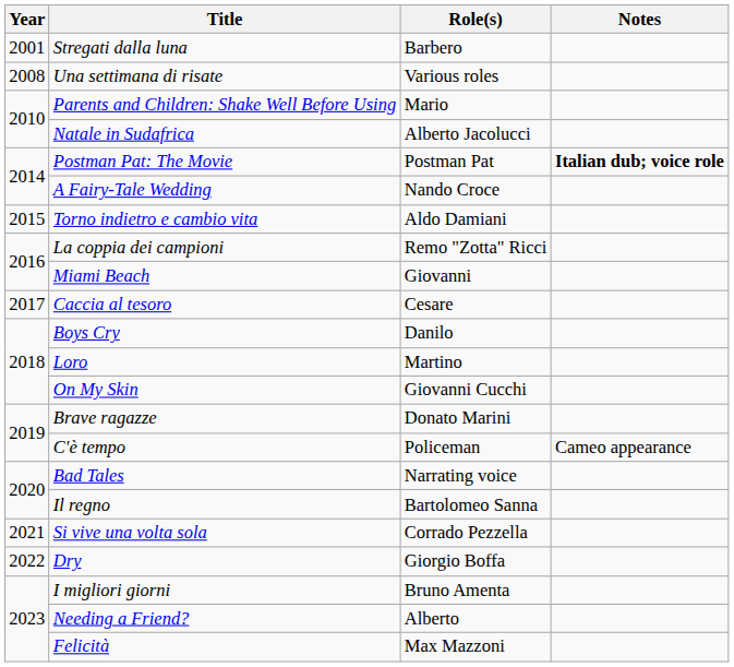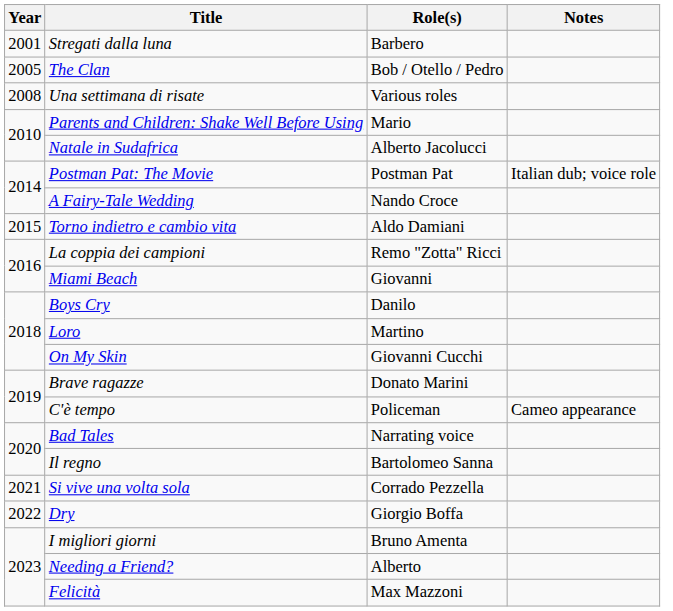+ row: 2005 | The Clan | Bob / Otello / Pedro
Postman Pat: The Movie | Notes: bold -> normal
- row: 2017 | Caccia al tesoro | Cesare
